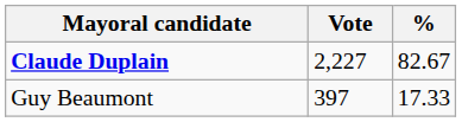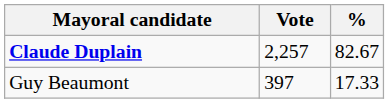Claude Duplain | Vote: 2,227 -> 2,257
